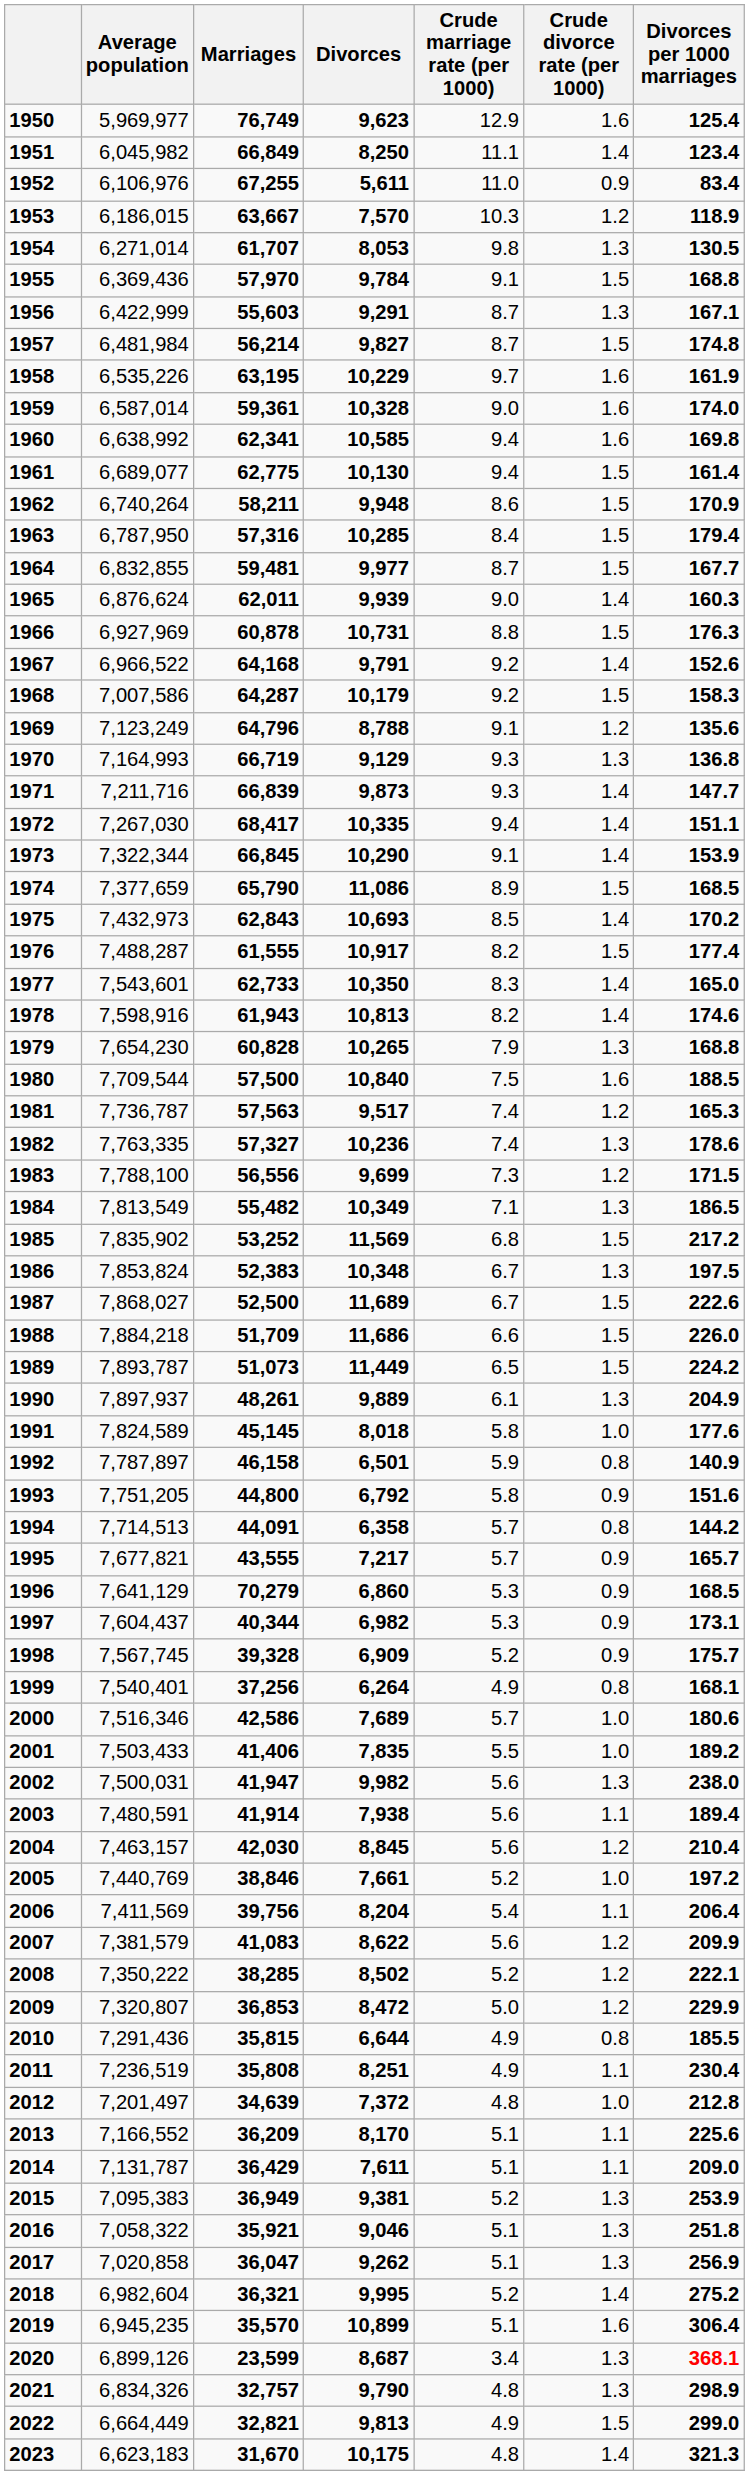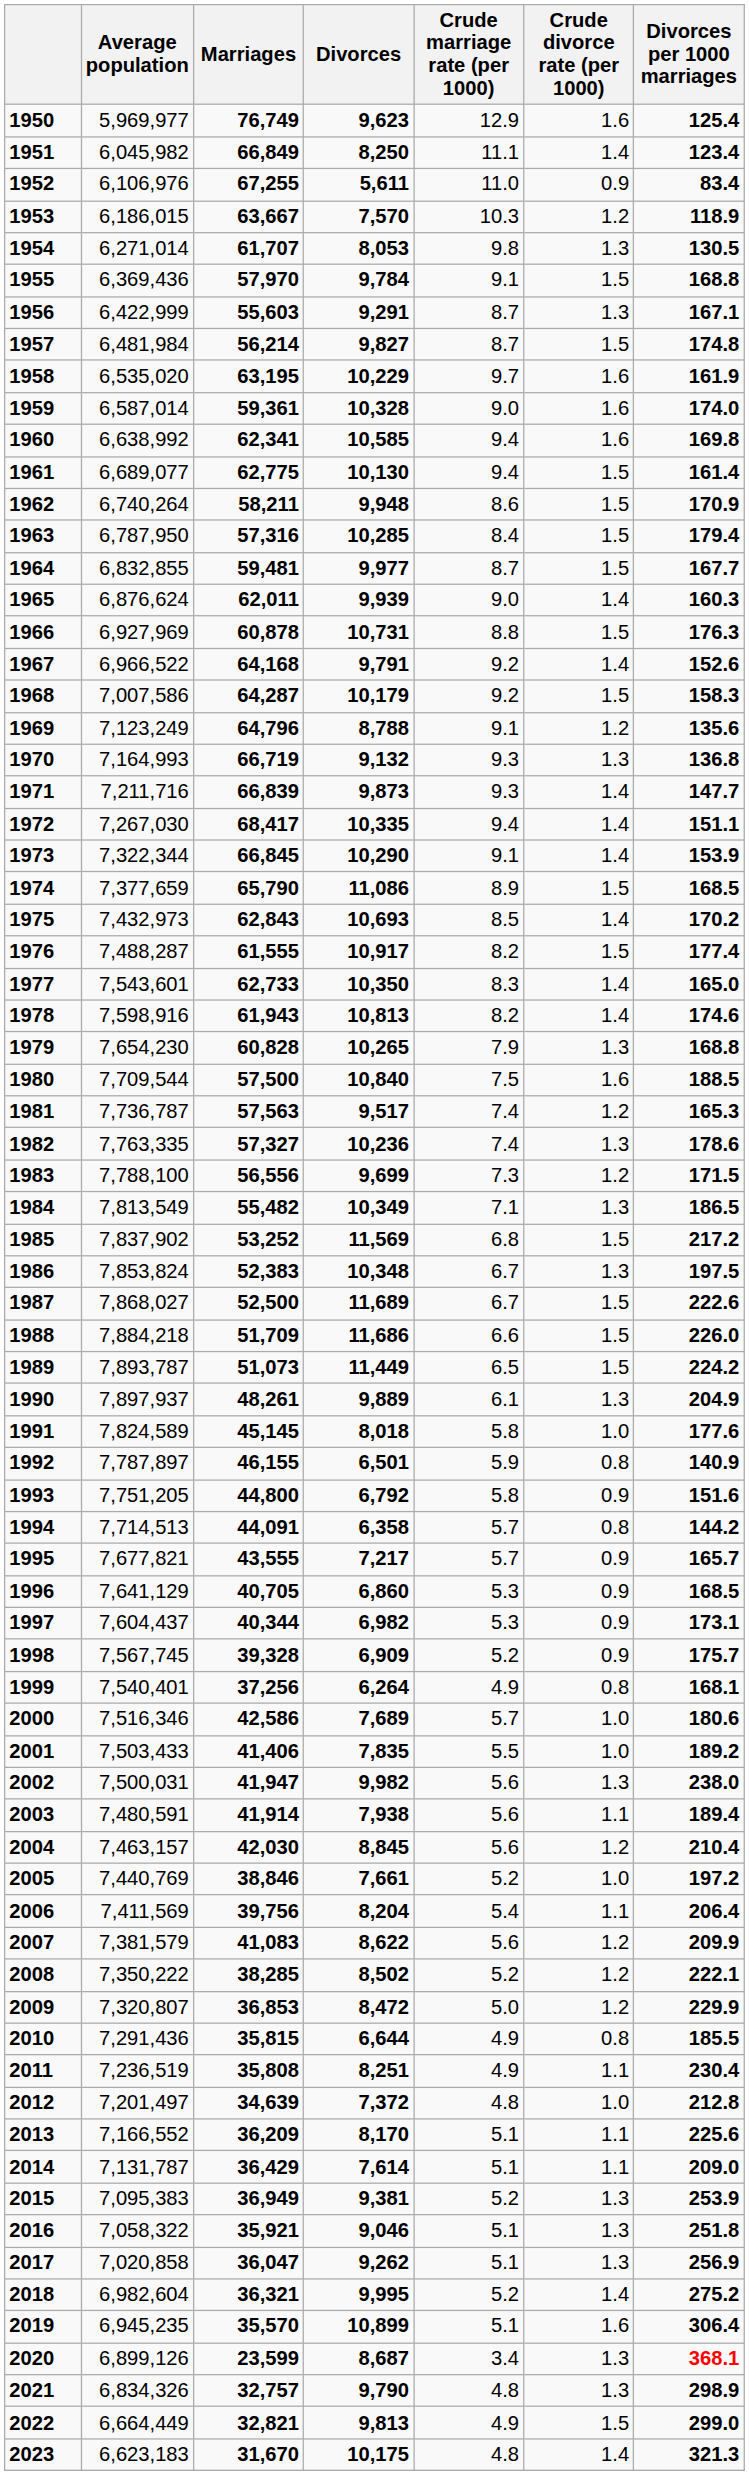1958 | Average population: 6,535,226 -> 6,535,020
1970 | Divorces: 9,129 -> 9,132
1985 | Average population: 7,835,902 -> 7,837,902
1992 | Marriages: 46,158 -> 46,155
1996 | Marriages: 70,279 -> 40,705
2014 | Divorces: 7,611 -> 7,614
